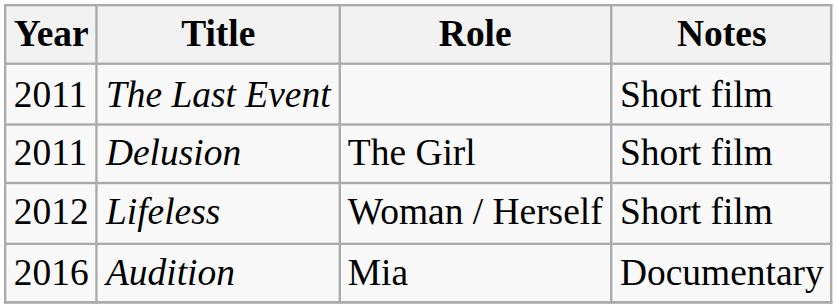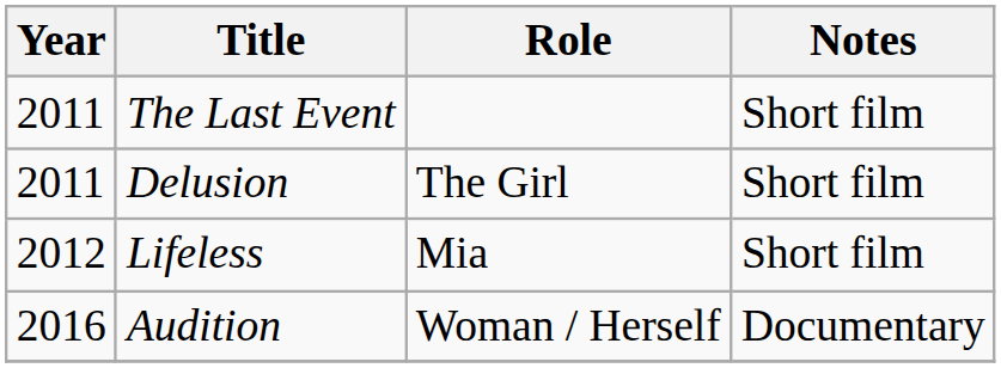Lifeless | Role: Woman / Herself -> Mia
Audition | Role: Mia -> Woman / Herself
